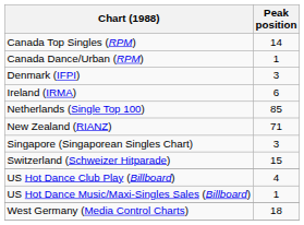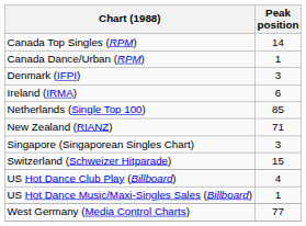West Germany (Media Control Charts) | Peak position: 18 -> 77
